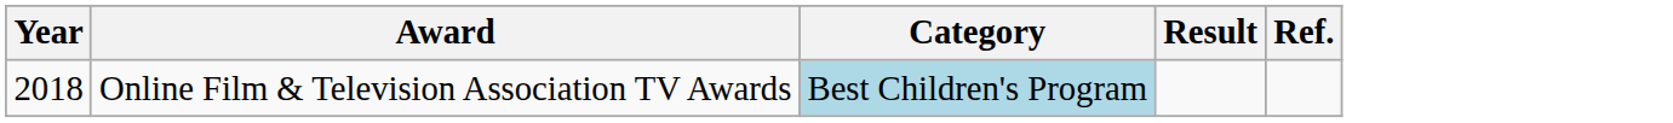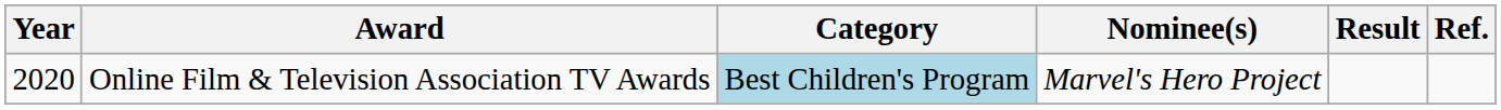+ column: Nominee(s) | Marvel's Hero Project
Online Film & Television Association TV Awards | Year: 2018 -> 2020
